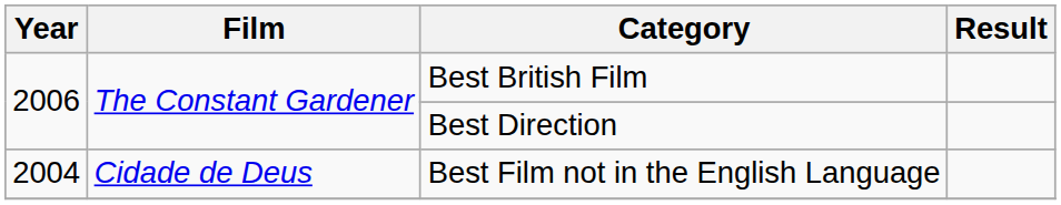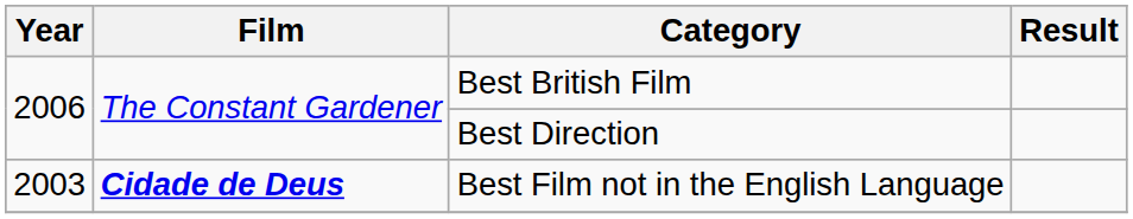Best Film not in the English Language | Year: 2004 -> 2003
Best Film not in the English Language | Film: normal -> bold
